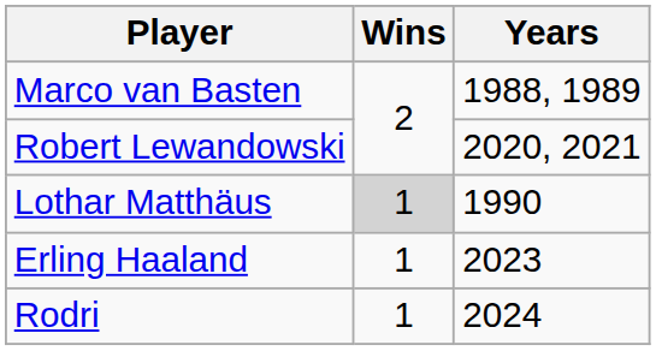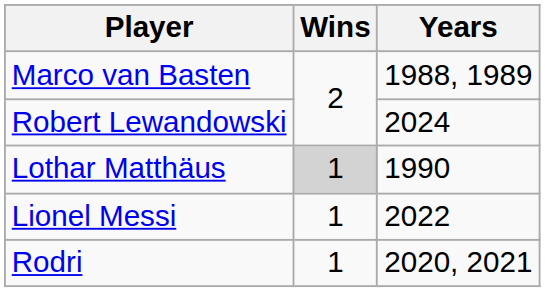Robert Lewandowski | Years: 2020, 2021 -> 2024
+ row: Lionel Messi | 1 | 2022
- row: Erling Haaland | 1 | 2023
Rodri | Years: 2024 -> 2020, 2021
